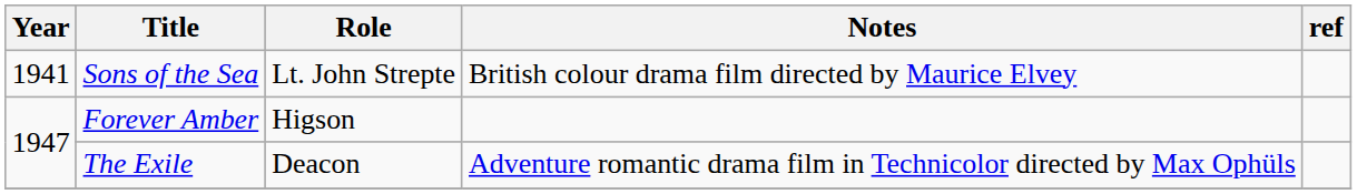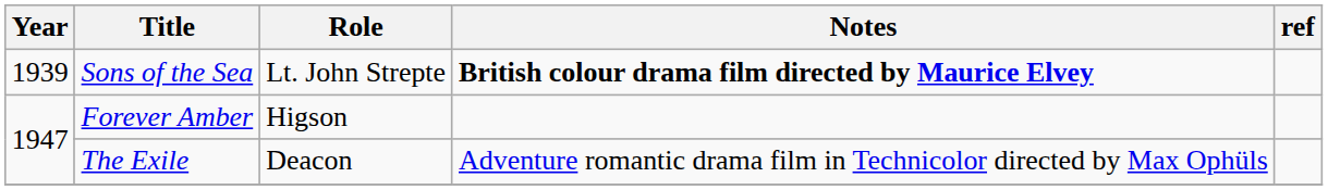Sons of the Sea | Year: 1941 -> 1939
Sons of the Sea | Notes: normal -> bold
